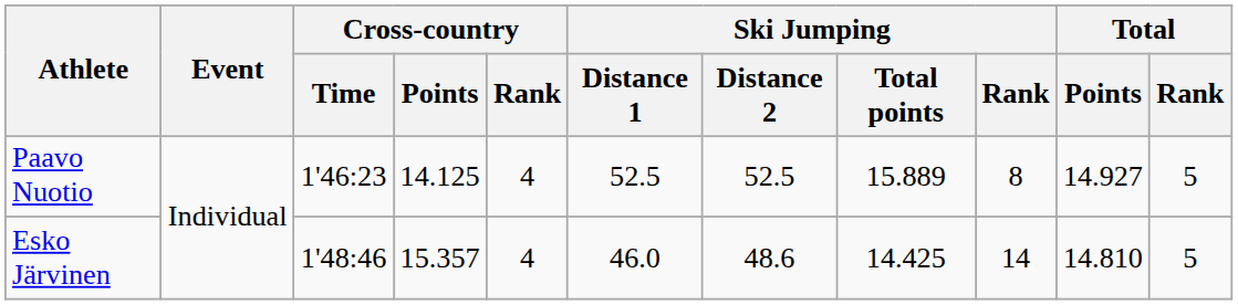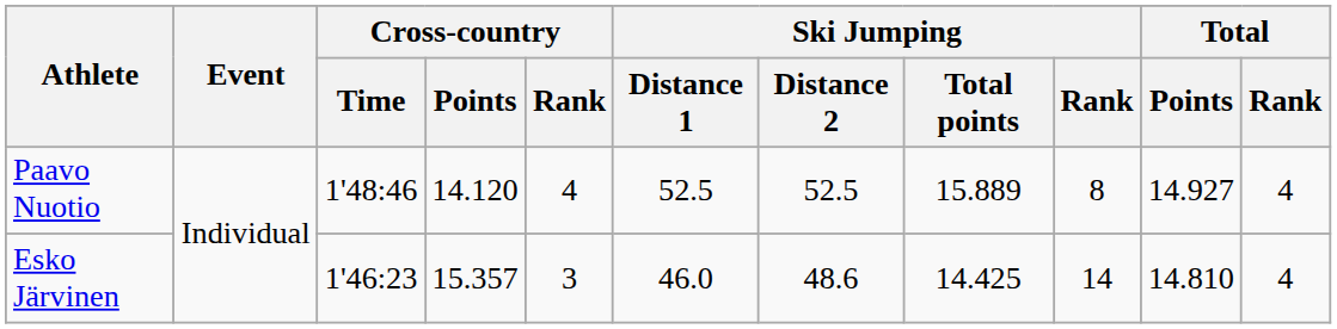Paavo Nuotio | Cross-country / Time: 1'46:23 -> 1'48:46
Paavo Nuotio | Cross-country / Points: 14.125 -> 14.120
Paavo Nuotio | Total / Rank: 5 -> 4
Esko Järvinen | Cross-country / Time: 1'48:46 -> 1'46:23
Esko Järvinen | Cross-country / Rank: 4 -> 3
Esko Järvinen | Total / Rank: 5 -> 4
